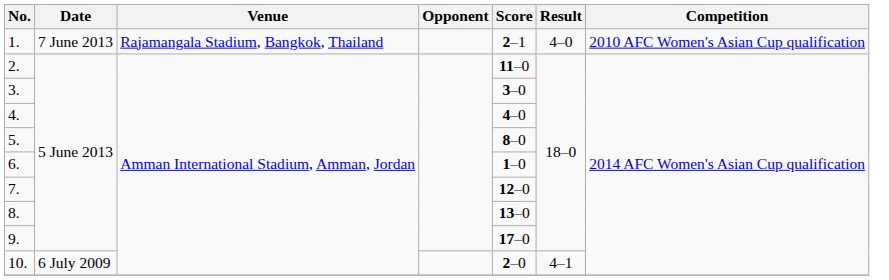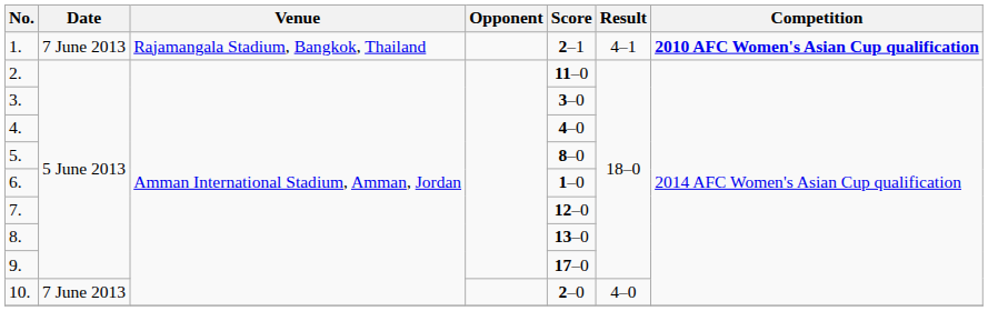1. | Result: 4–0 -> 4–1
1. | Competition: normal -> bold
10. | Date: 6 July 2009 -> 7 June 2013
10. | Result: 4–1 -> 4–0
